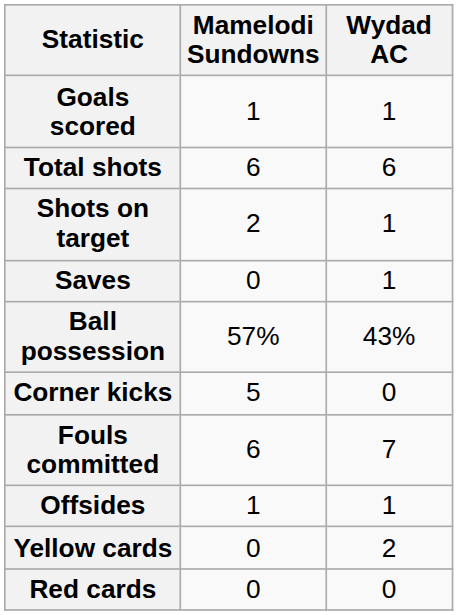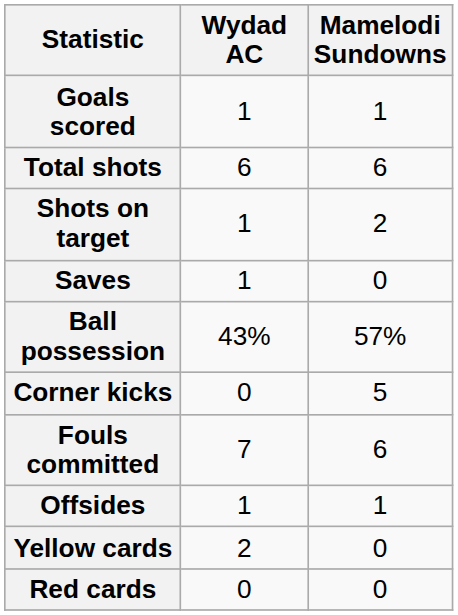columns swapped: Wydad AC <-> Mamelodi Sundowns
